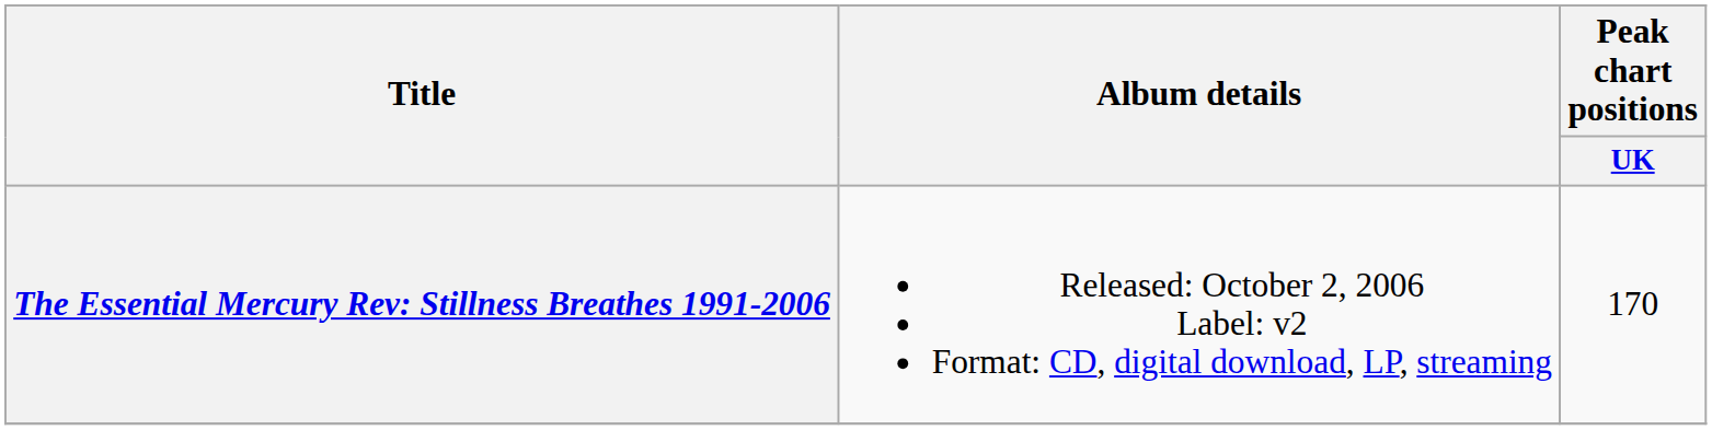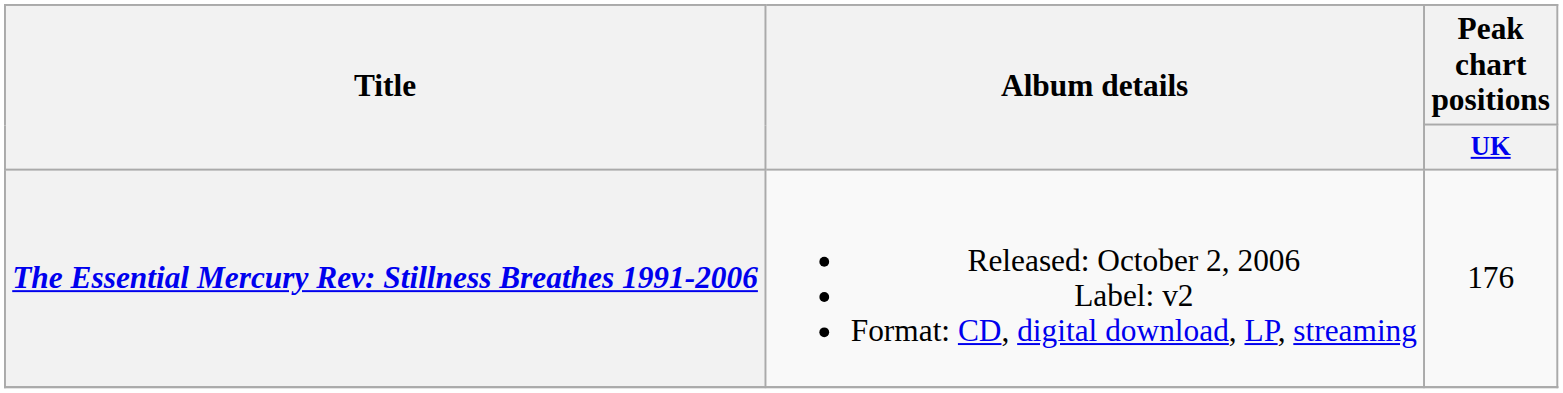The Essential Mercury Rev: Stillness Breathes 1991-2006 | Peak chart positions / UK: 170 -> 176
